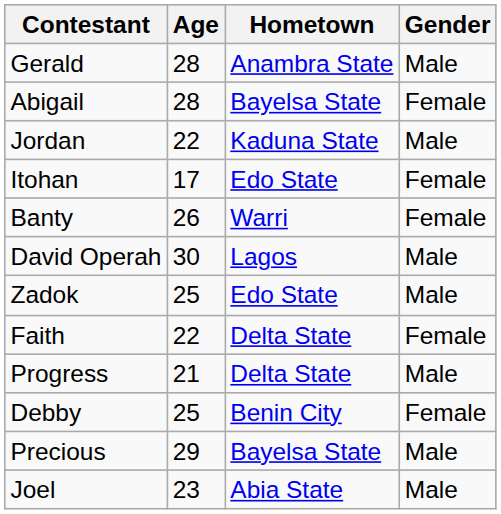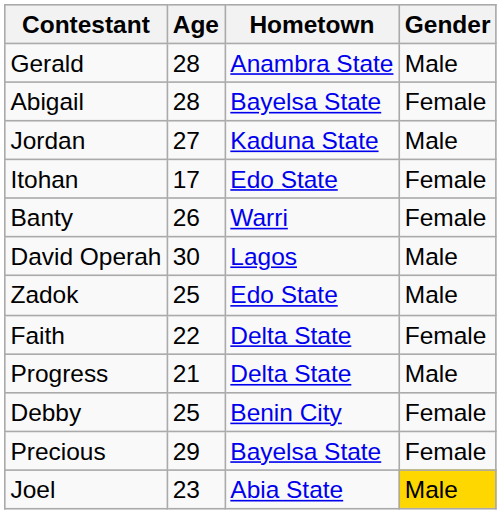Jordan | Age: 22 -> 27
Precious | Gender: Male -> Female
Joel | Gender: no background -> gold background
